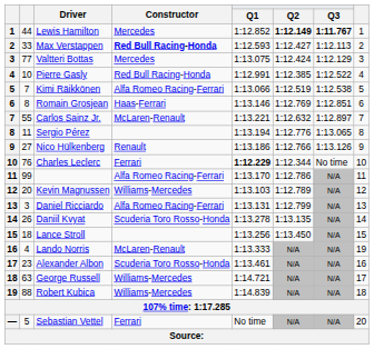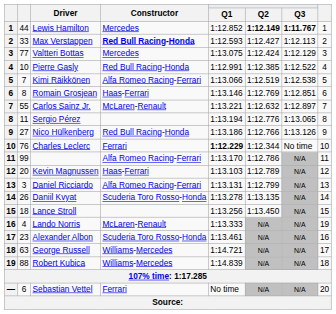Nico Hülkenberg | Constructor: Renault -> Red Bull Racing-Honda
Kevin Magnussen | Constructor: Williams-Mercedes -> Haas-Ferrari
Sebastian Vettel | column 2: 5 -> 6
